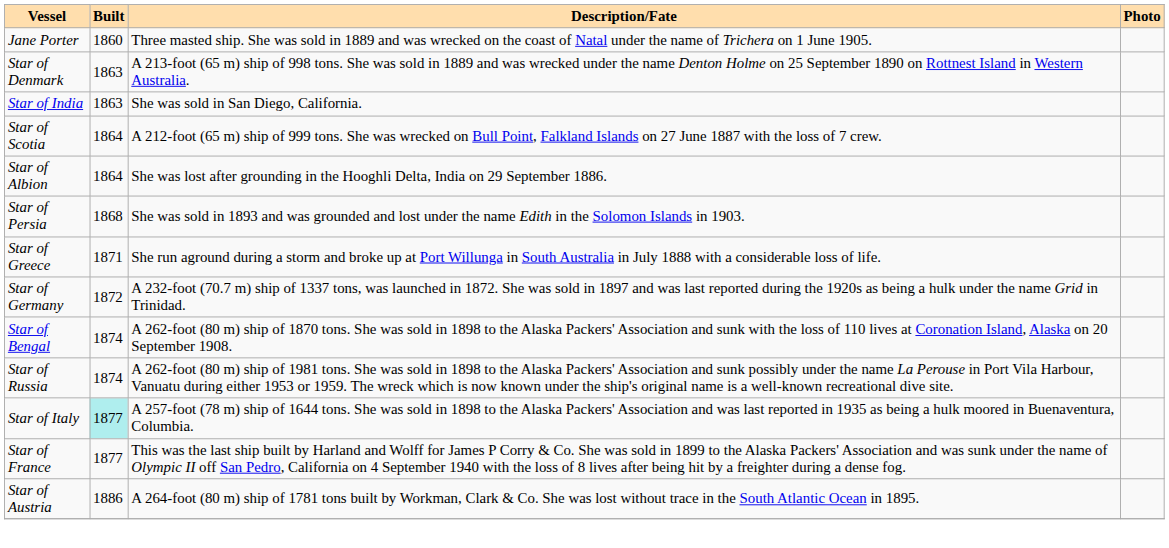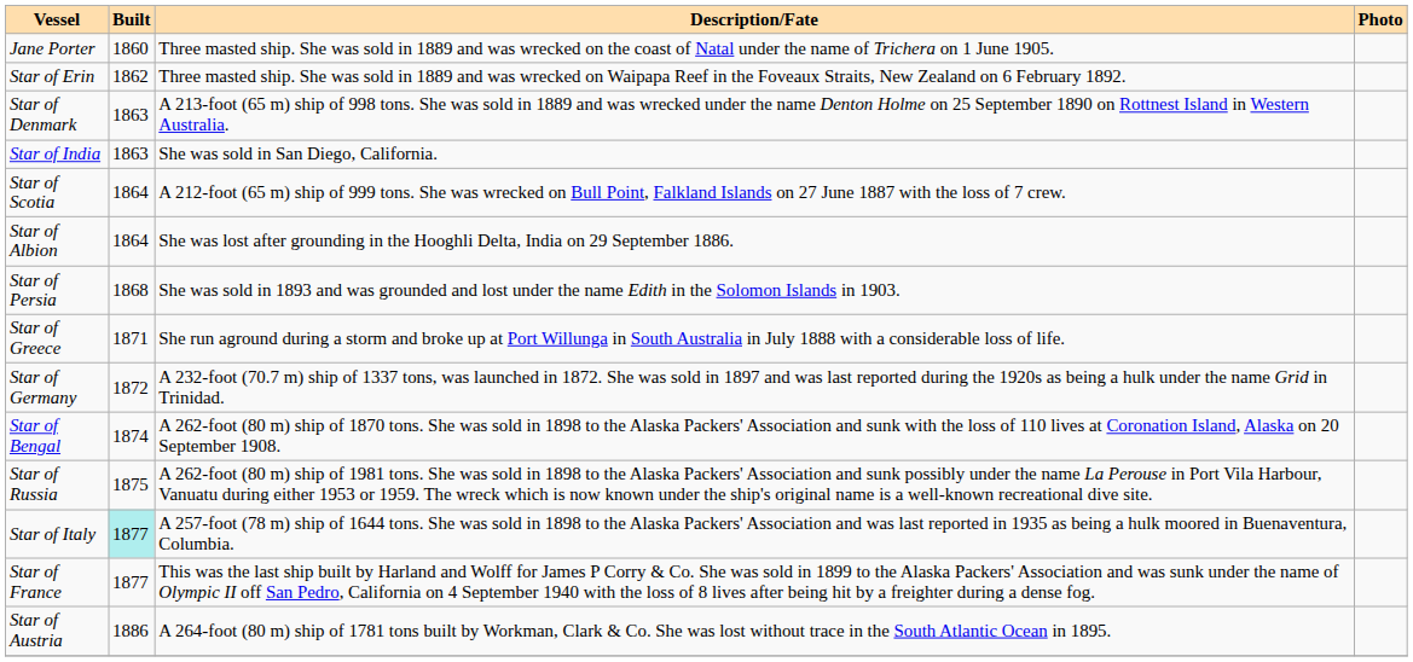+ row: Star of Erin | 1862 | Three masted ship. She was sold in 1889 and was wrecked on Waipapa Reef in the Foveaux Straits, New Zealand on 6 February 1892.
Star of Russia | Built: 1874 -> 1875
